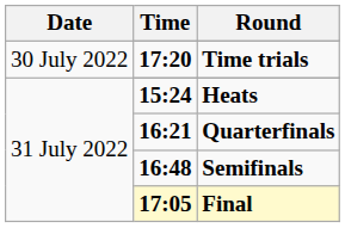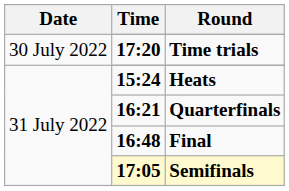16:48 | Round: Semifinals -> Final
17:05 | Round: Final -> Semifinals
